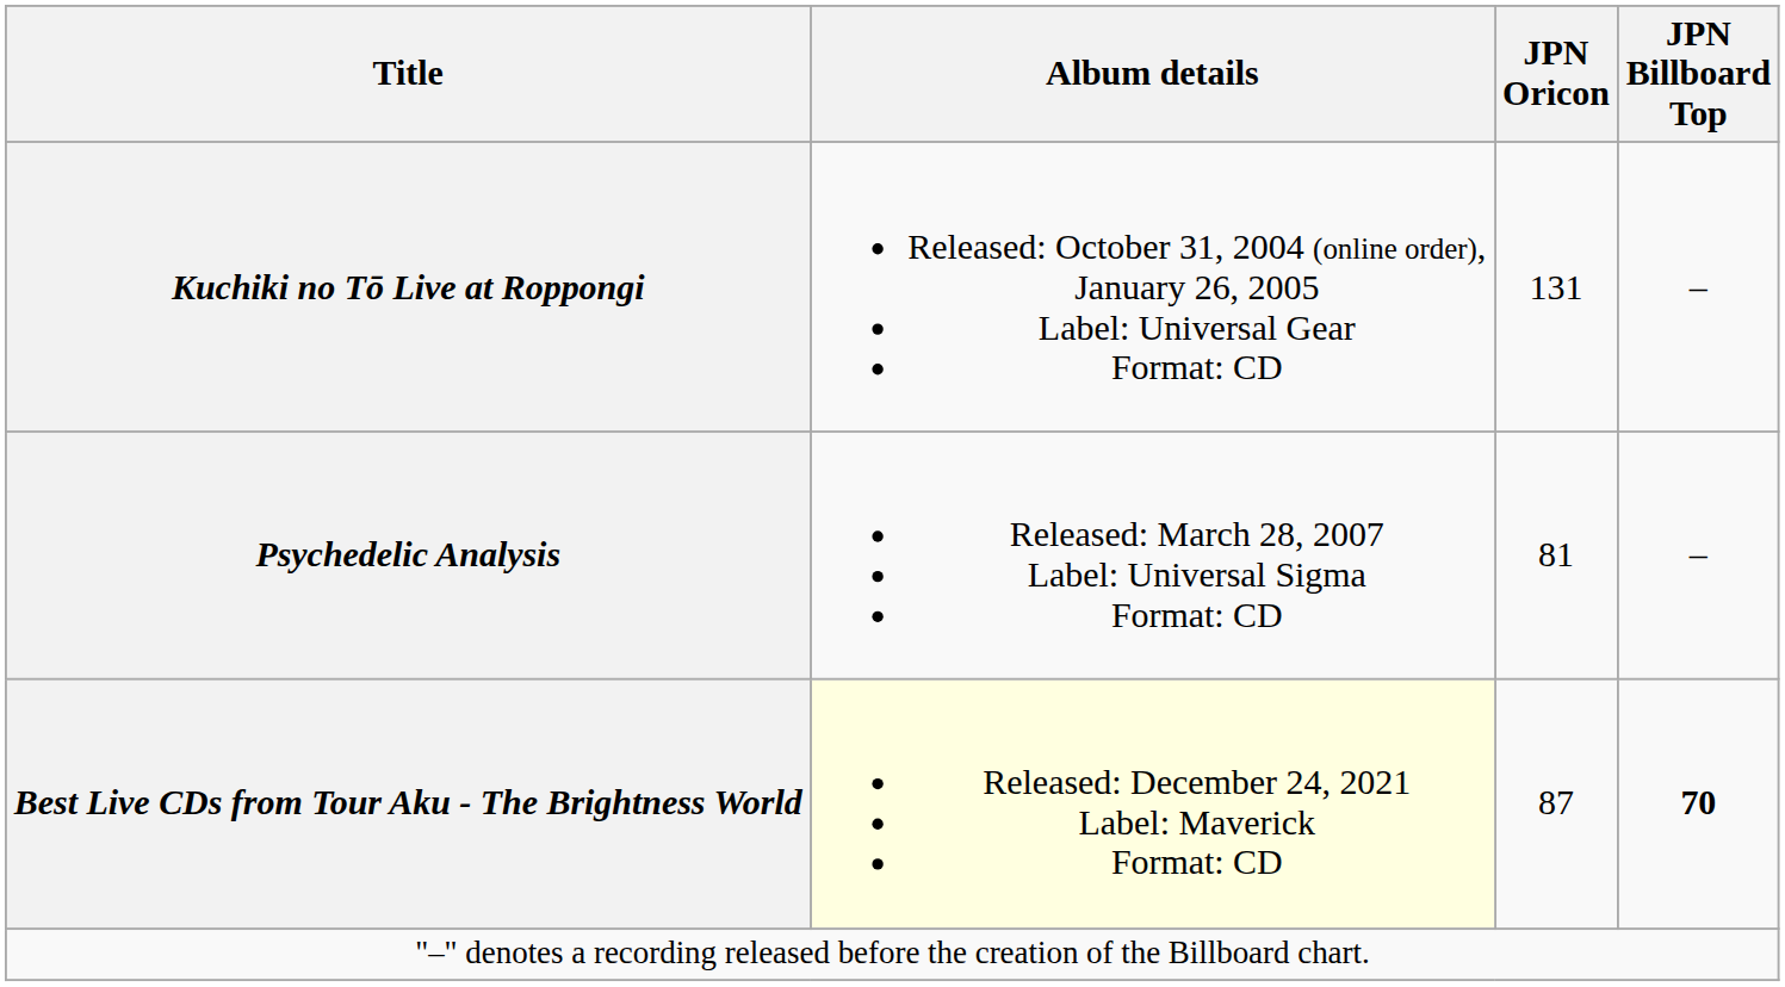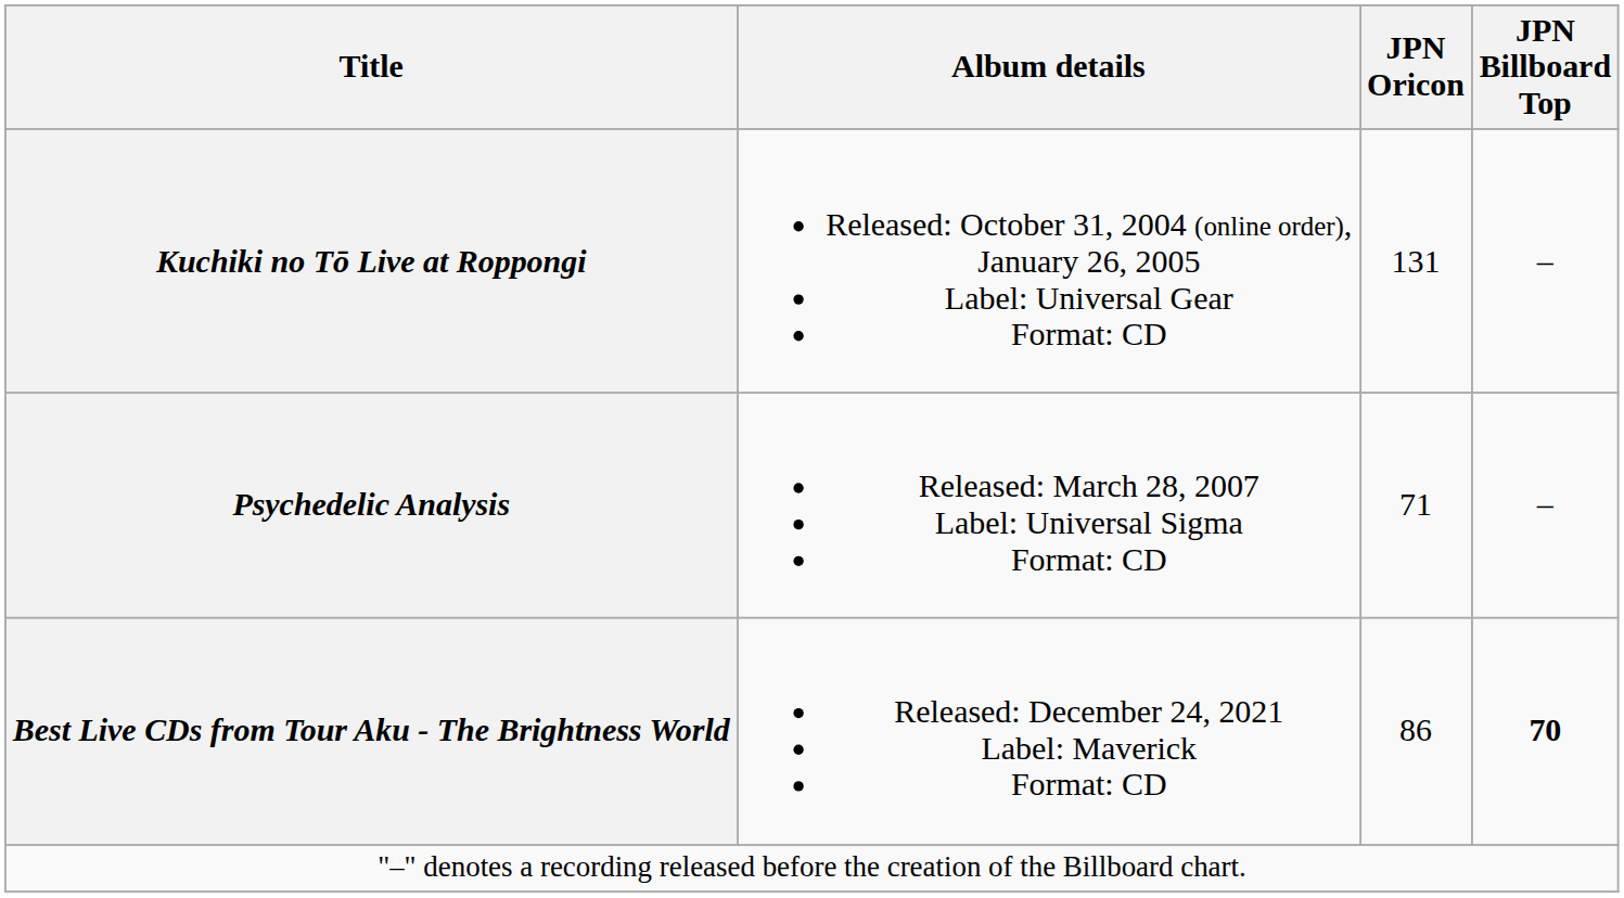Psychedelic Analysis | JPN Oricon: 81 -> 71
Best Live CDs from Tour Aku - The Brightness World | Album details: lightyellow background -> no background
Best Live CDs from Tour Aku - The Brightness World | JPN Oricon: 87 -> 86
